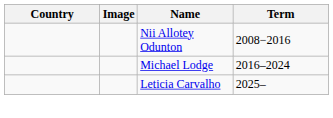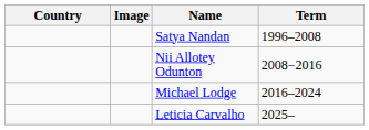+ row: Satya Nandan | 1996–2008
